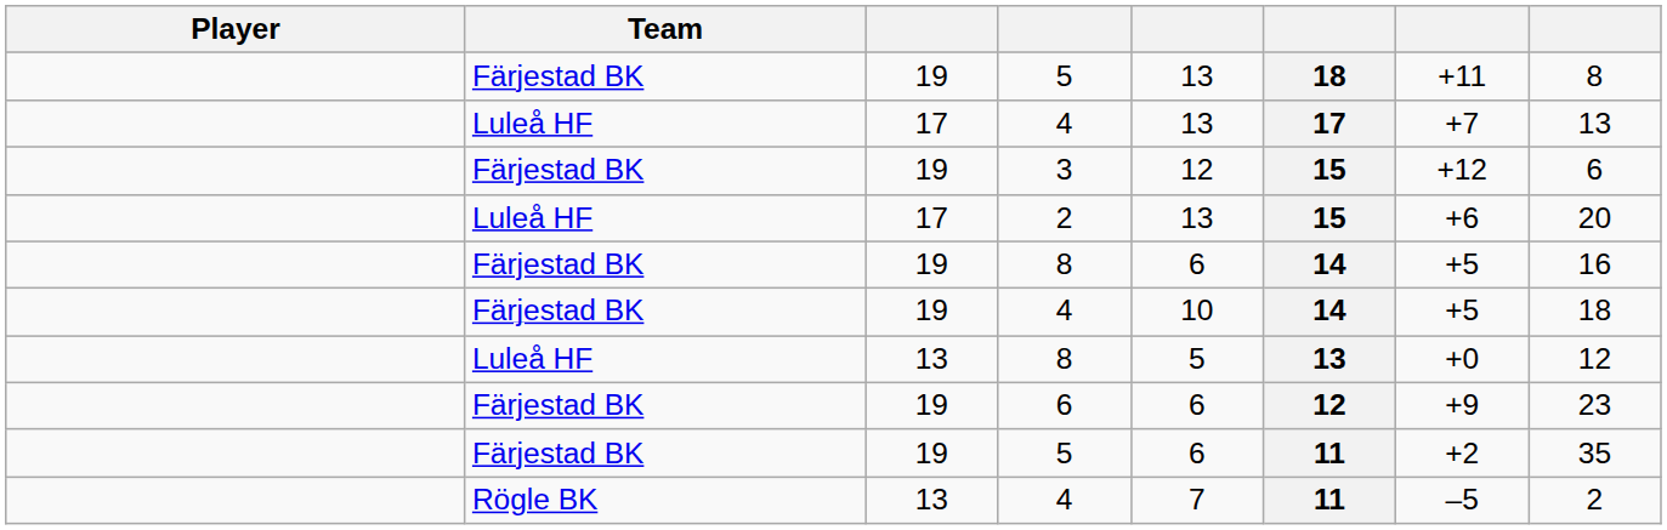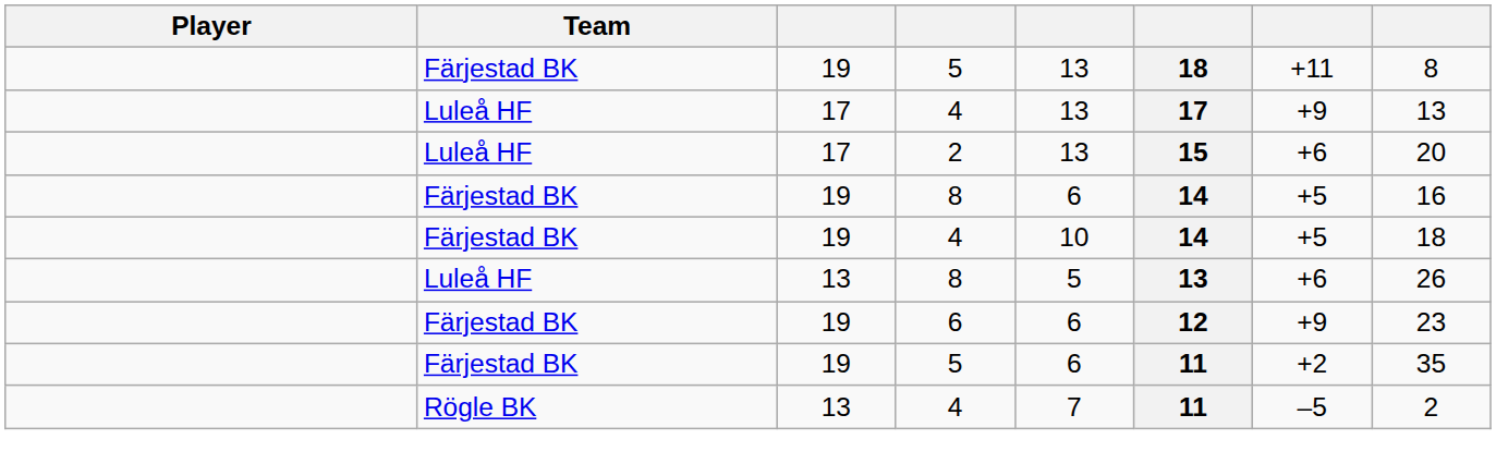Luleå HF / 4 | column 7: +7 -> +9
- row: Färjestad BK | 19 | 3 | 12 | 15 | +12 | 6
Luleå HF / 8 | column 7: +0 -> +6
Luleå HF / 8 | column 8: 12 -> 26
